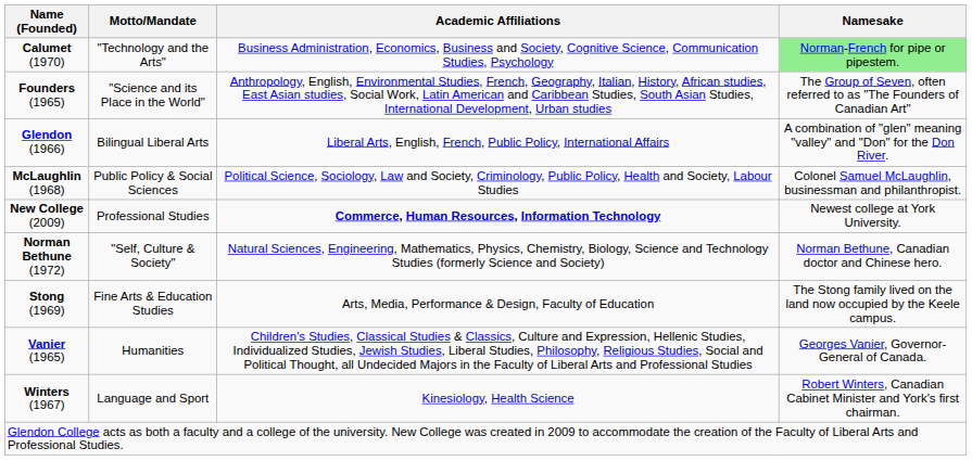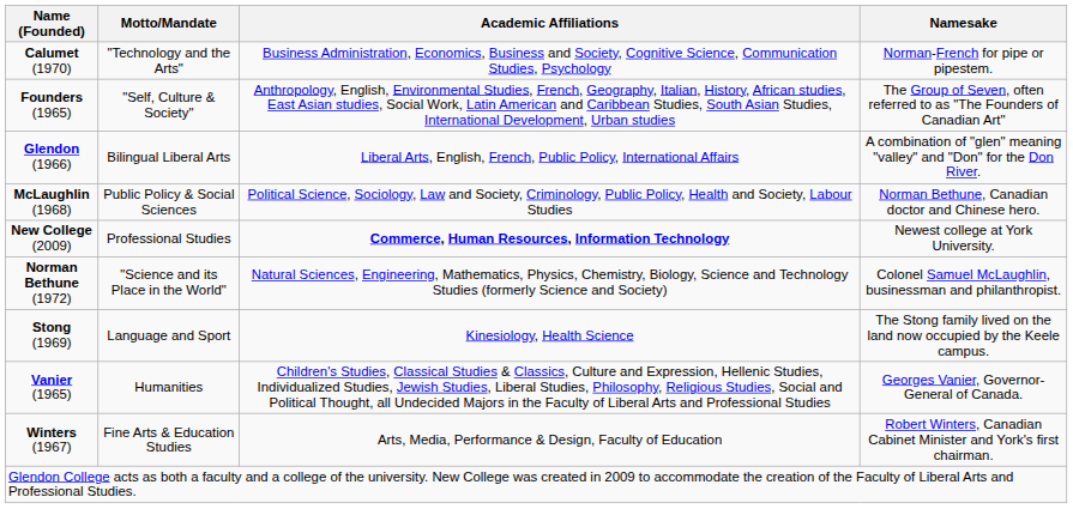Calumet (1970) | Namesake: lightgreen background -> no background
Founders (1965) | Motto/Mandate: "Science and its Place in the World" -> "Self, Culture & Society"
McLaughlin (1968) | Namesake: Colonel Samuel McLaughlin, businessman and philanthropist. -> Norman Bethune, Canadian doctor and Chinese hero.
Norman Bethune (1972) | Motto/Mandate: "Self, Culture & Society" -> "Science and its Place in the World"
Norman Bethune (1972) | Namesake: Norman Bethune, Canadian doctor and Chinese hero. -> Colonel Samuel McLaughlin, businessman and philanthropist.
Stong (1969) | Motto/Mandate: Fine Arts & Education Studies -> Language and Sport
Stong (1969) | Academic Affiliations: Arts, Media, Performance & Design, Faculty of Education -> Kinesiology, Health Science
Winters (1967) | Motto/Mandate: Language and Sport -> Fine Arts & Education Studies
Winters (1967) | Academic Affiliations: Kinesiology, Health Science -> Arts, Media, Performance & Design, Faculty of Education
